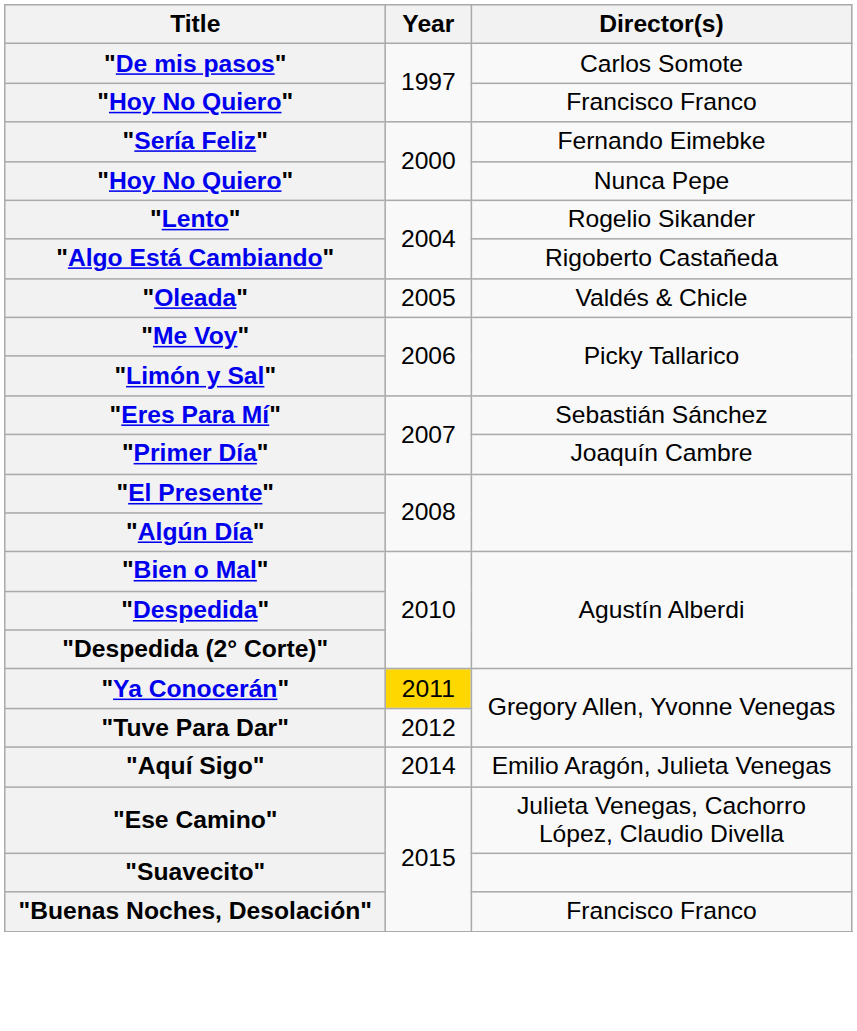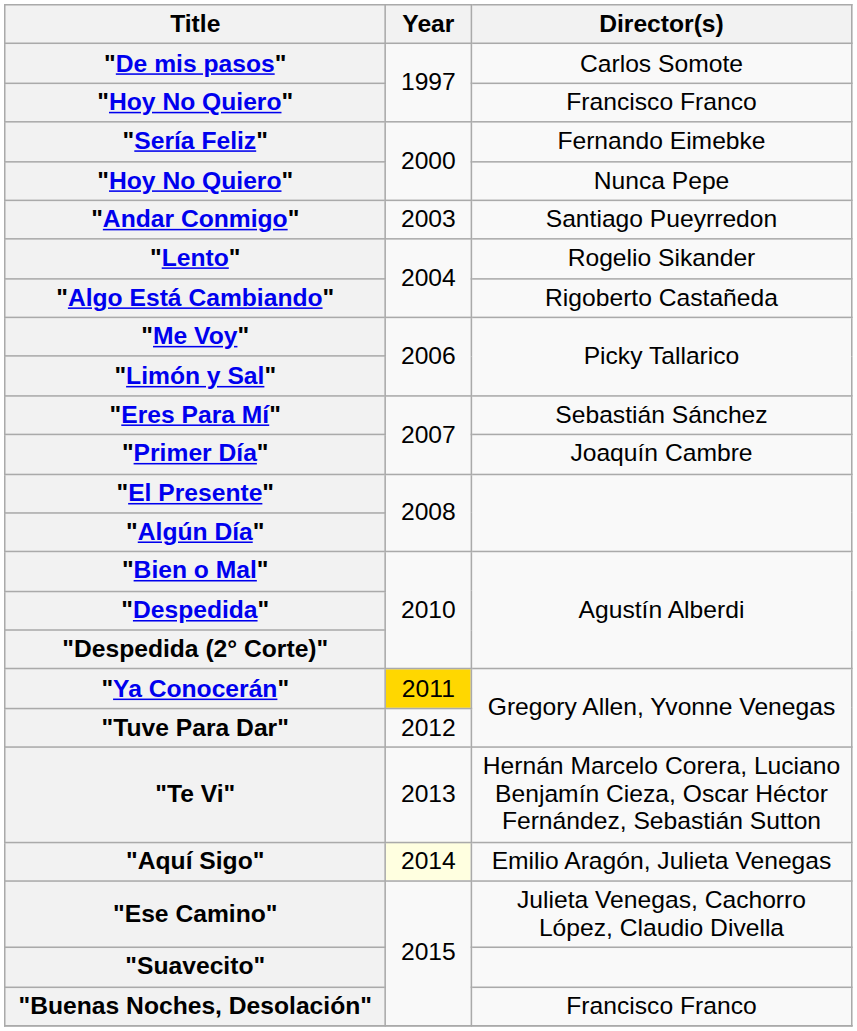+ row: "Andar Conmigo" | 2003 | Santiago Pueyrredon
- row: "Oleada" | 2005 | Valdés & Chicle
+ row: "Te Vi" | 2013 | Hernán Marcelo Corera, Luciano Benjamín Cieza, Oscar Héctor Fernández, Sebastián Sutton
"Aquí Sigo" | Year: no background -> lightyellow background
